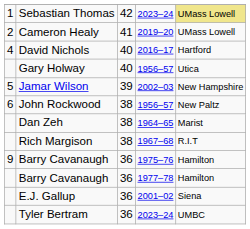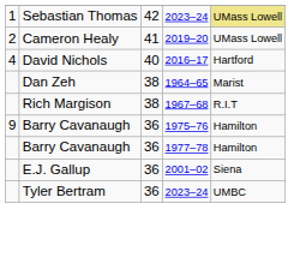- row: Gary Holway | 40 | 1956–57 | Utica
- row: 5 | Jamar Wilson | 39 | 2002–03 | New Hampshire
- row: 6 | John Rockwood | 38 | 1956–57 | New Paltz
